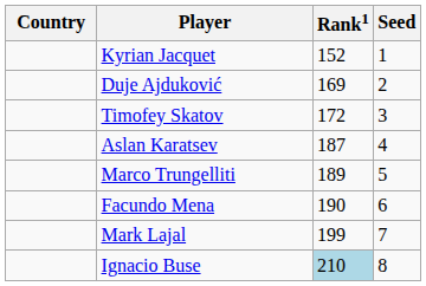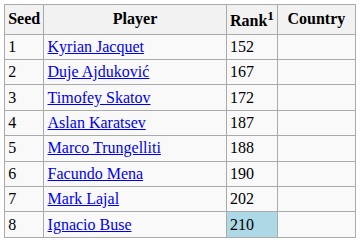columns swapped: Country <-> Seed
Duje Ajduković | Rank1: 169 -> 167
Marco Trungelliti | Rank1: 189 -> 188
Mark Lajal | Rank1: 199 -> 202
